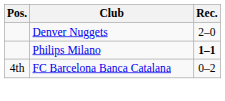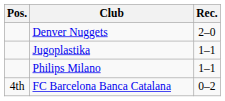+ row: Jugoplastika | 1–1
Philips Milano | Rec.: bold -> normal
